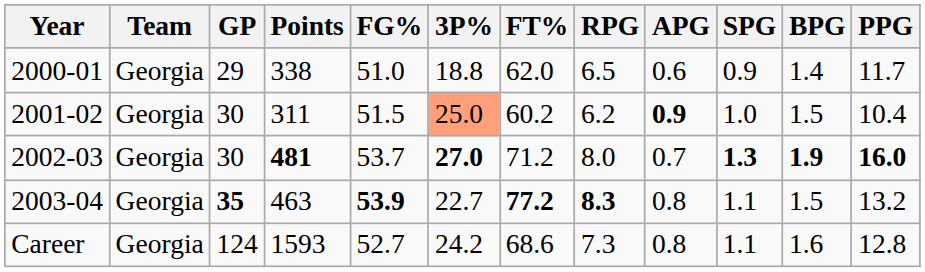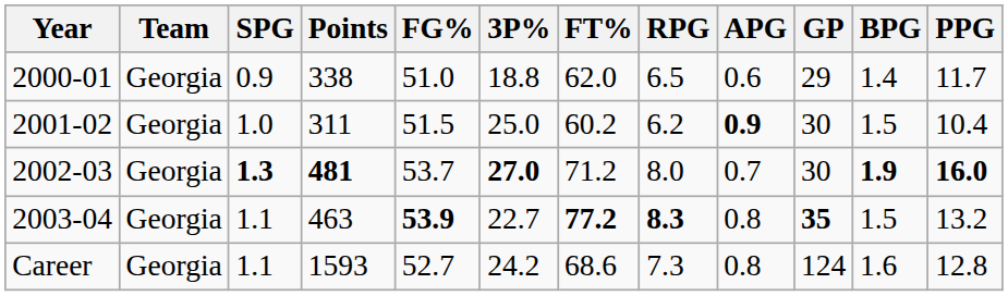columns swapped: GP <-> SPG
2001-02 | 3P%: lightsalmon background -> no background
